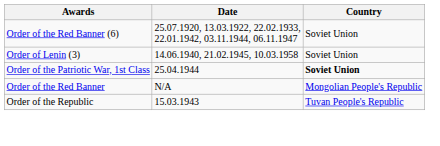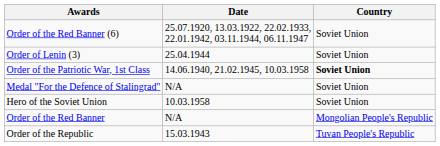Order of Lenin (3) | Date: 14.06.1940, 21.02.1945, 10.03.1958 -> 25.04.1944
Order of the Patriotic War, 1st Class | Date: 25.04.1944 -> 14.06.1940, 21.02.1945, 10.03.1958
+ row: Medal "For the Defence of Stalingrad" | N/A | Soviet Union
+ row: Hero of the Soviet Union | 10.03.1958 | Soviet Union
